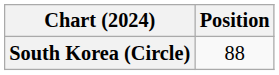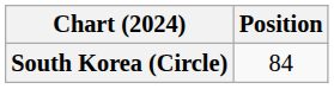South Korea (Circle) | Position: 88 -> 84
